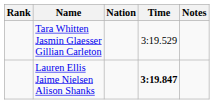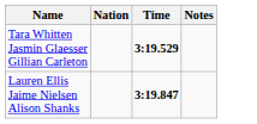- column: Rank
Tara Whitten Jasmin Glaesser Gillian Carleton | Time: normal -> bold
